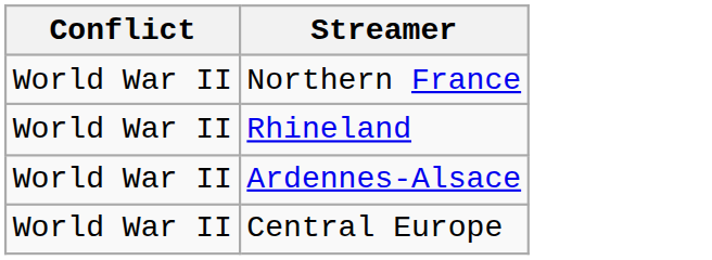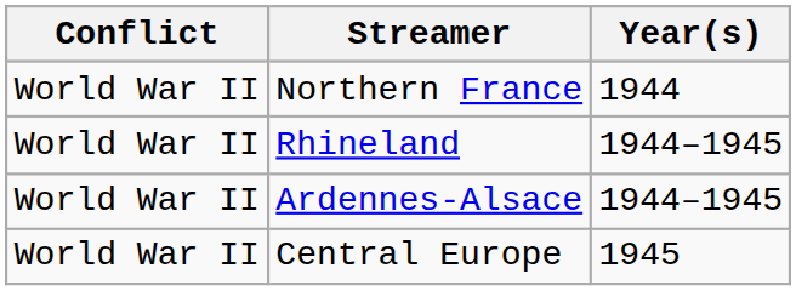+ column: Year(s) | 1944 | 1944–1945 | 1944–1945 | 1945
